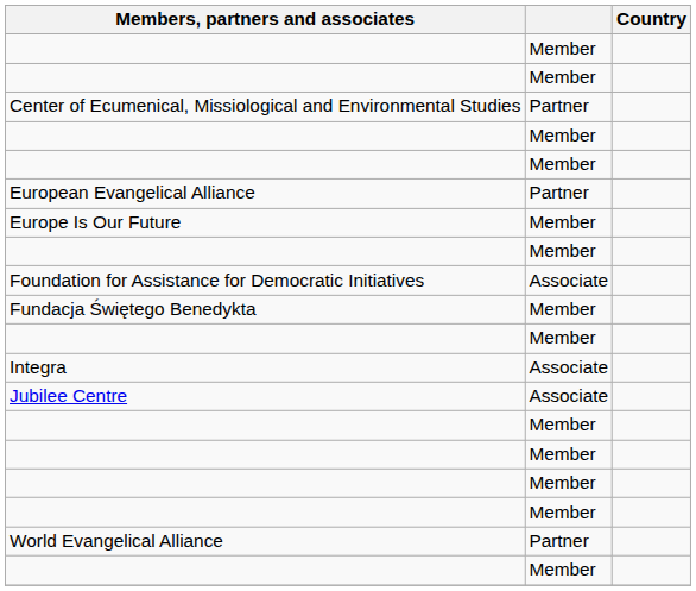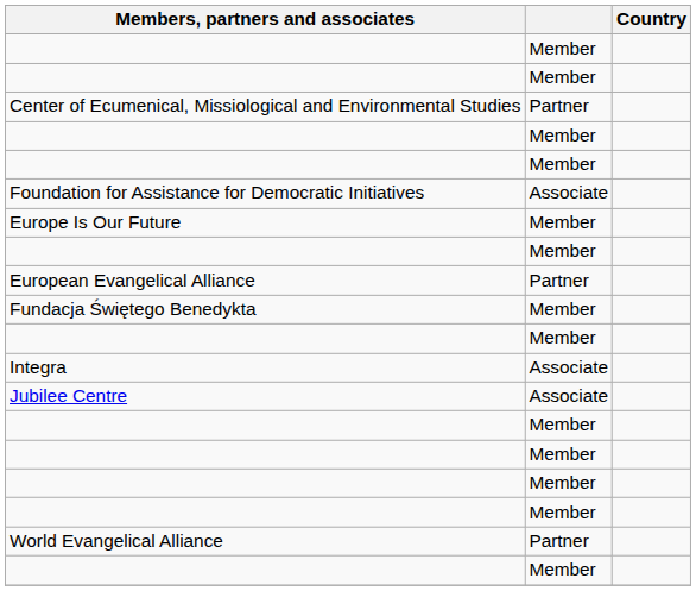rows swapped: European Evangelical Alliance <-> Foundation for Assistance for Democratic Initiatives
